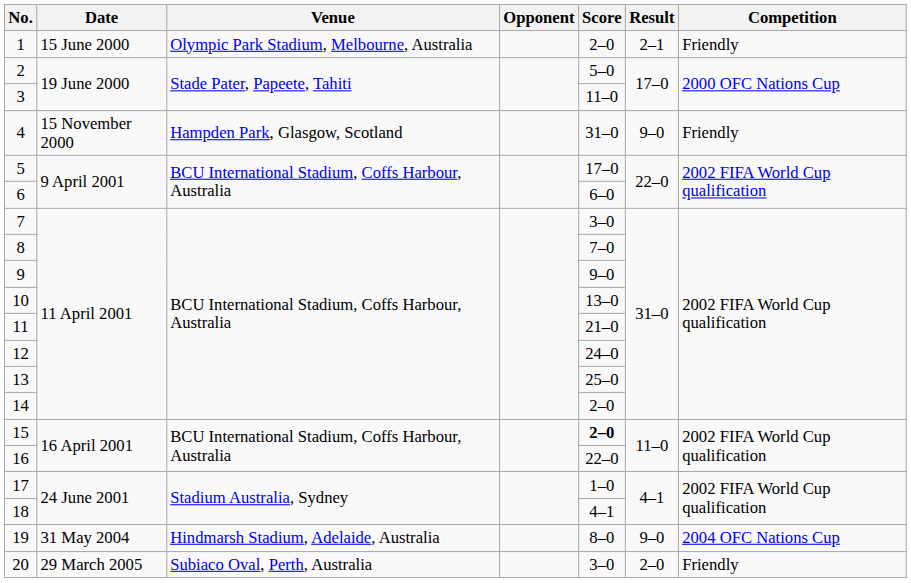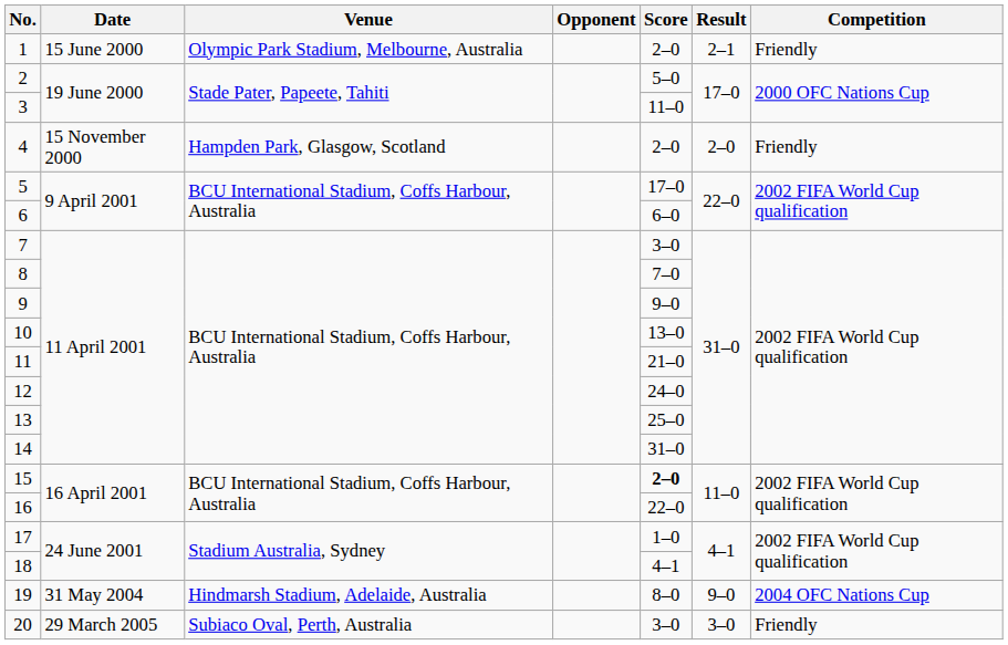4 | Score: 31–0 -> 2–0
4 | Result: 9–0 -> 2–0
14 | Score: 2–0 -> 31–0
20 | Result: 2–0 -> 3–0
